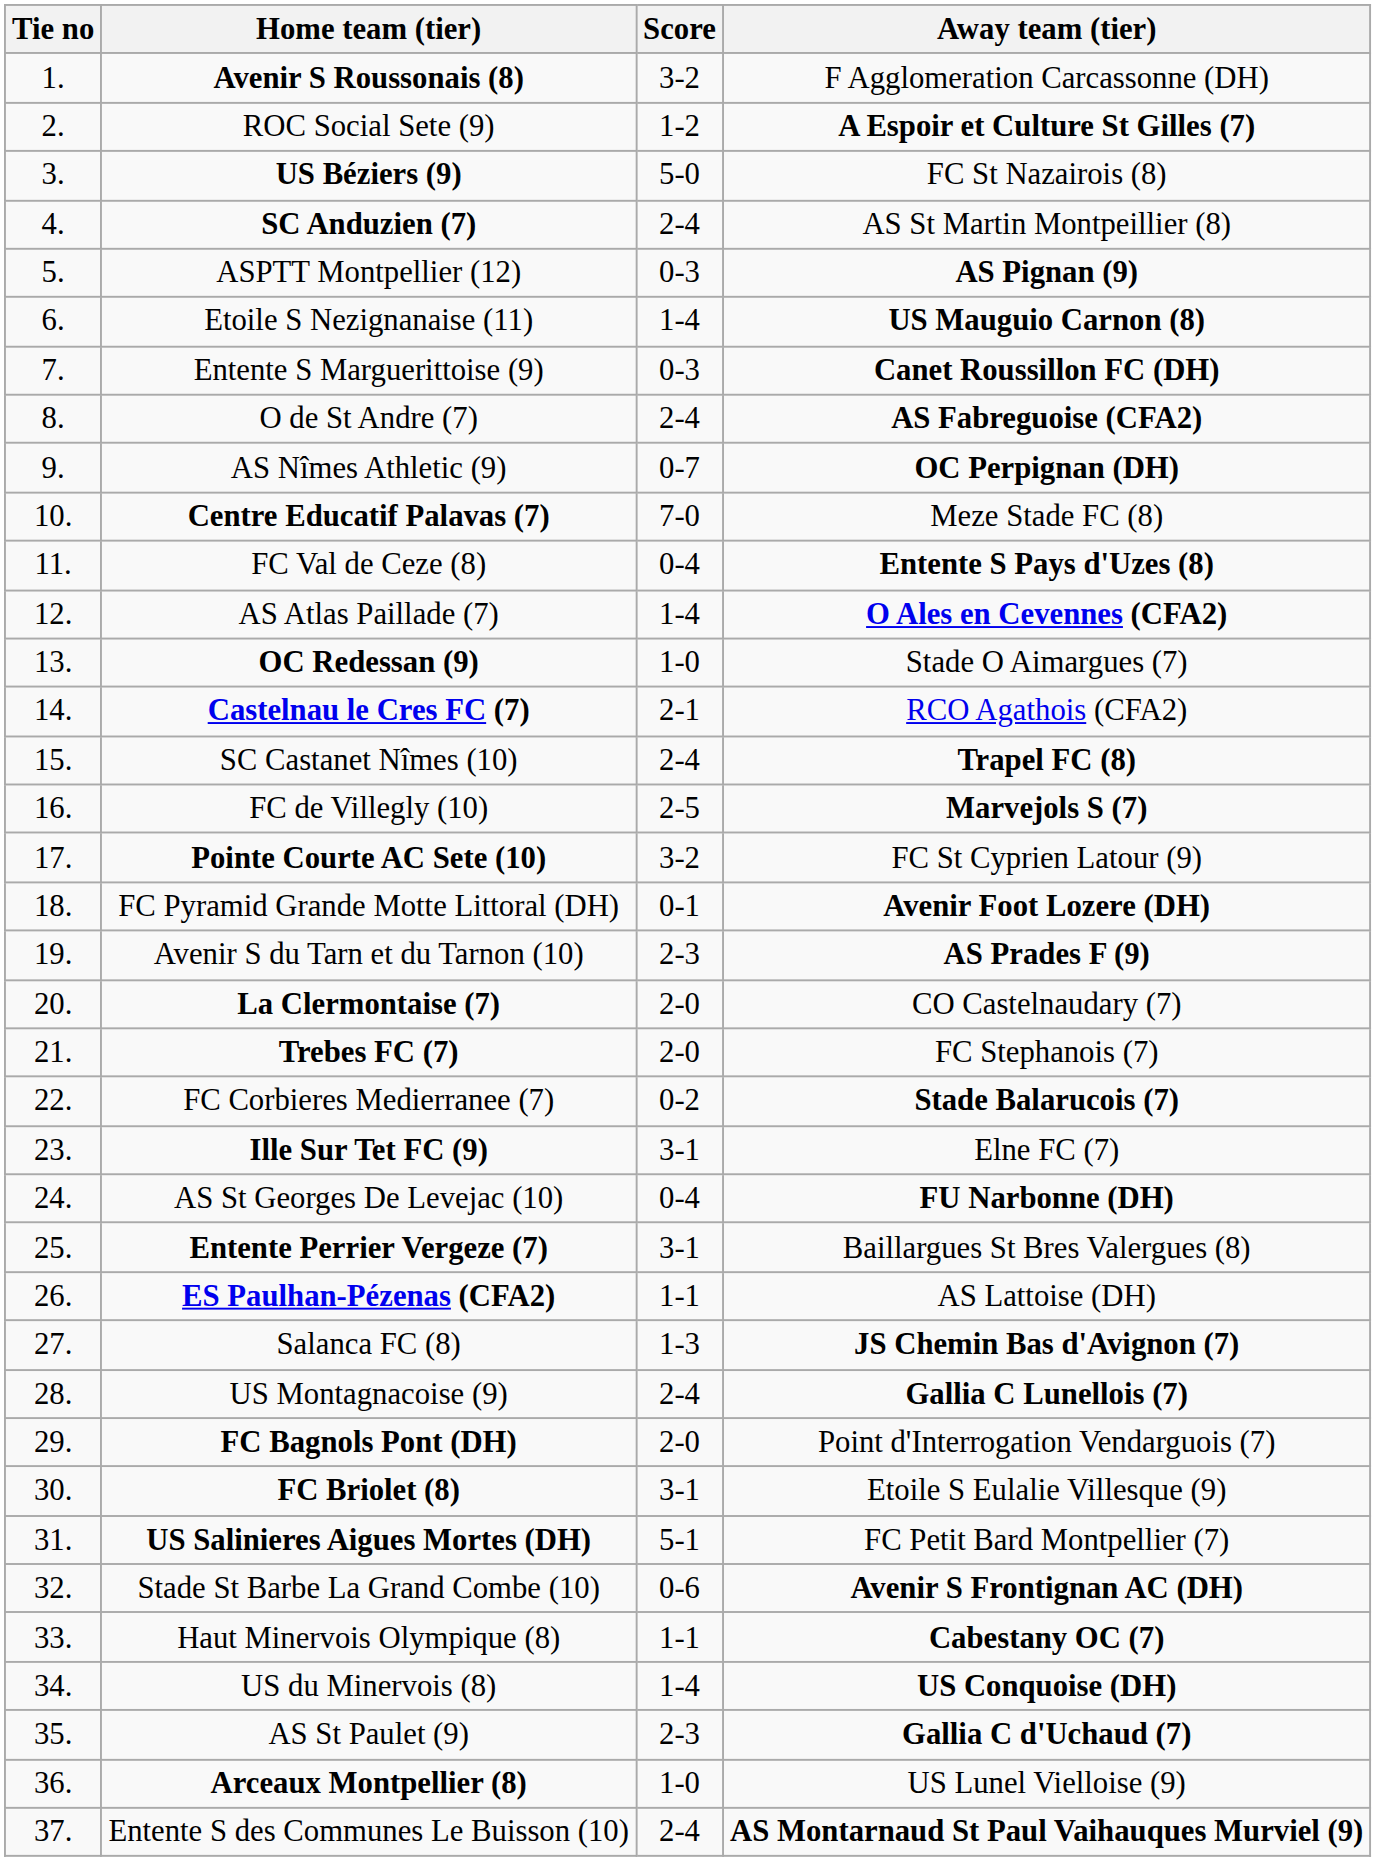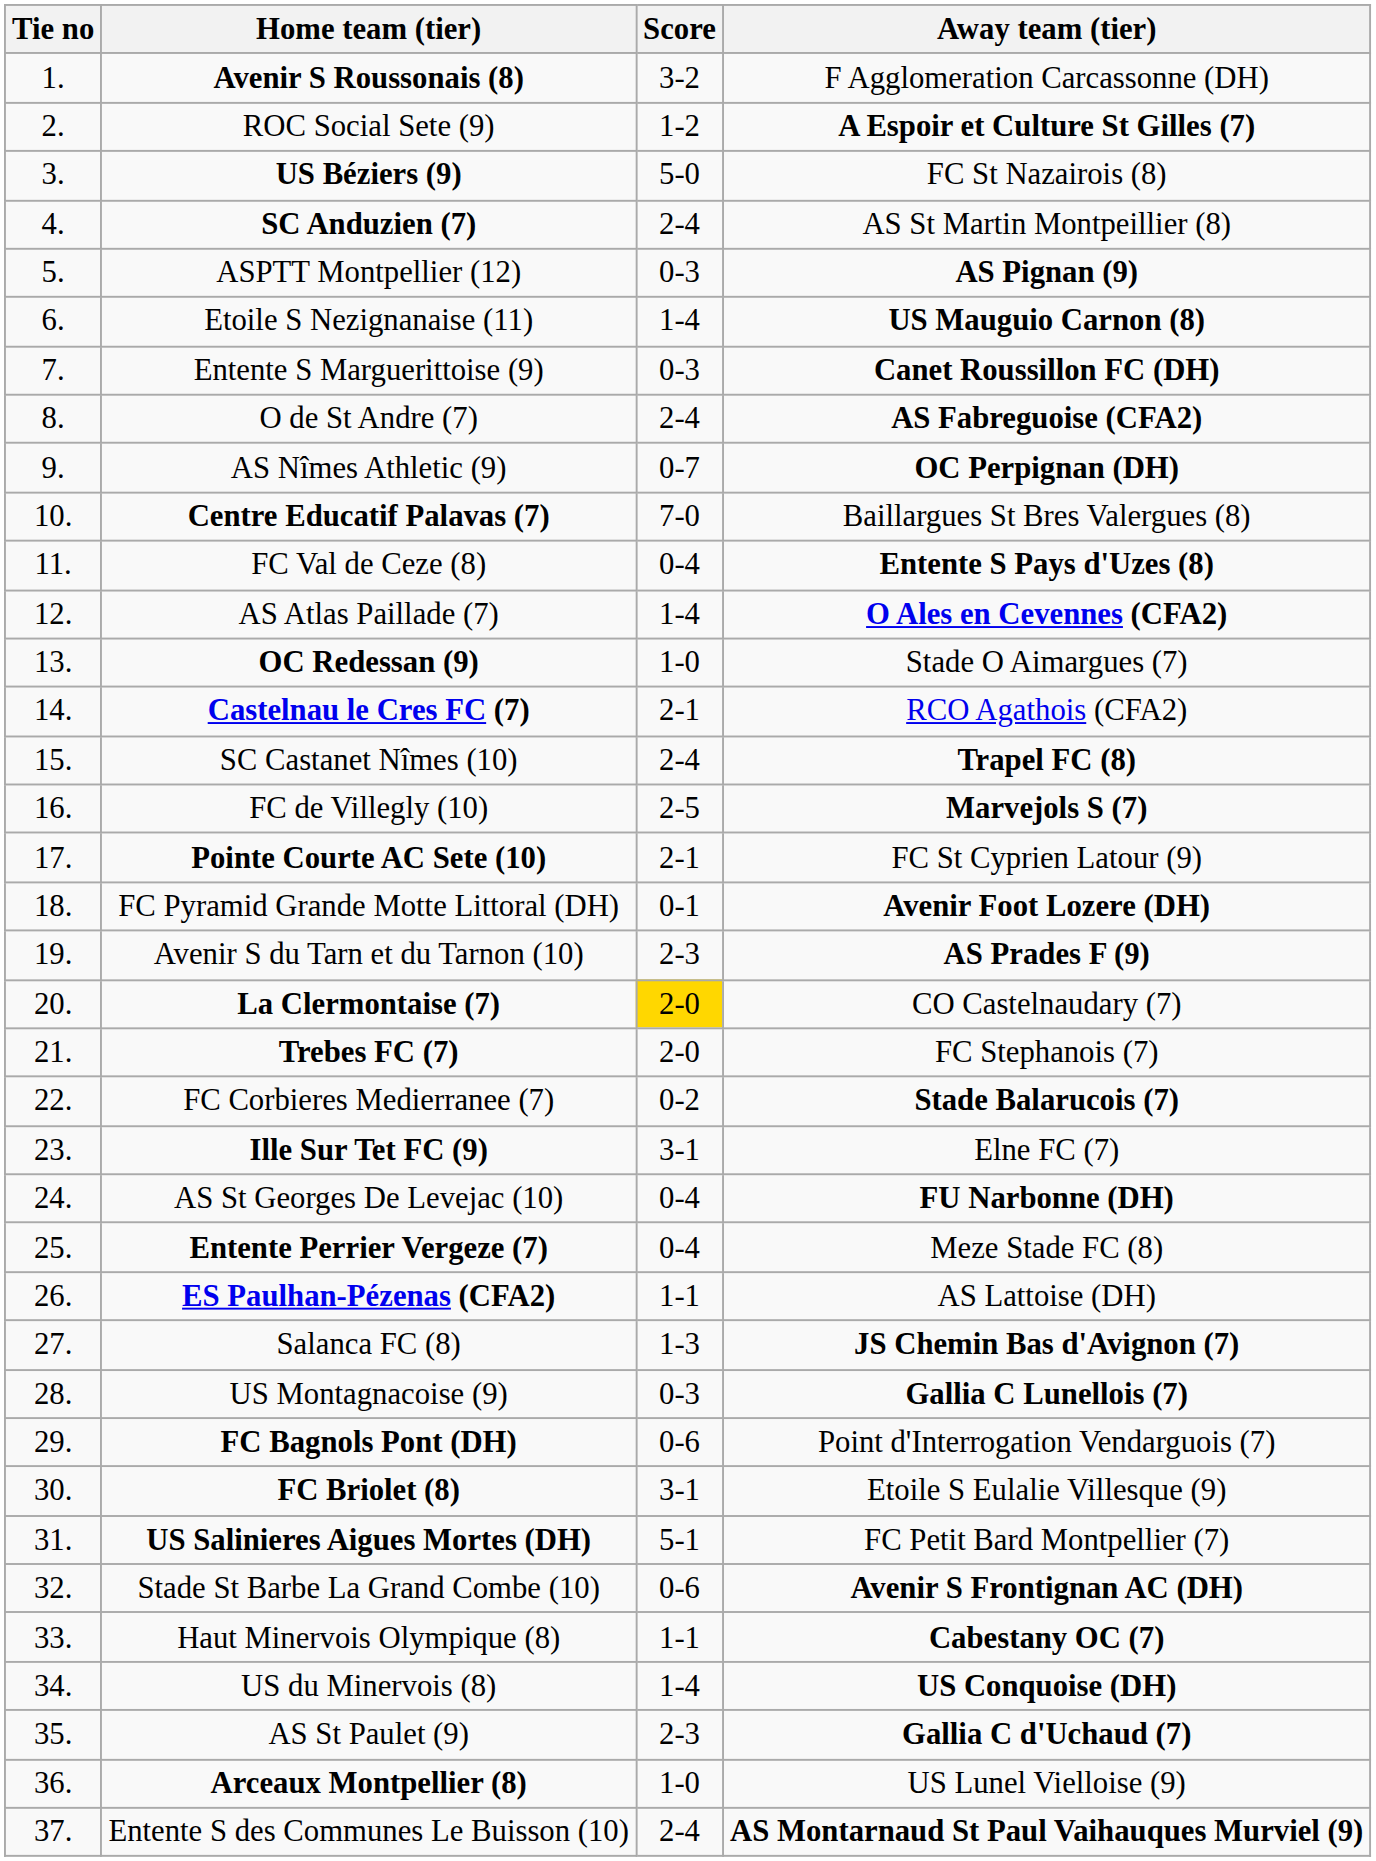Centre Educatif Palavas (7) | Away team (tier): Meze Stade FC (8) -> Baillargues St Bres Valergues (8)
Pointe Courte AC Sete (10) | Score: 3-2 -> 2-1
La Clermontaise (7) | Score: no background -> gold background
Entente Perrier Vergeze (7) | Score: 3-1 -> 0-4
Entente Perrier Vergeze (7) | Away team (tier): Baillargues St Bres Valergues (8) -> Meze Stade FC (8)
US Montagnacoise (9) | Score: 2-4 -> 0-3
FC Bagnols Pont (DH) | Score: 2-0 -> 0-6
